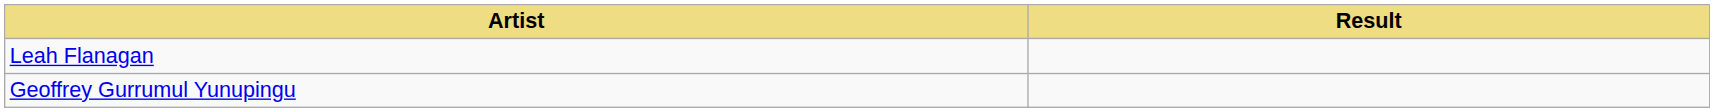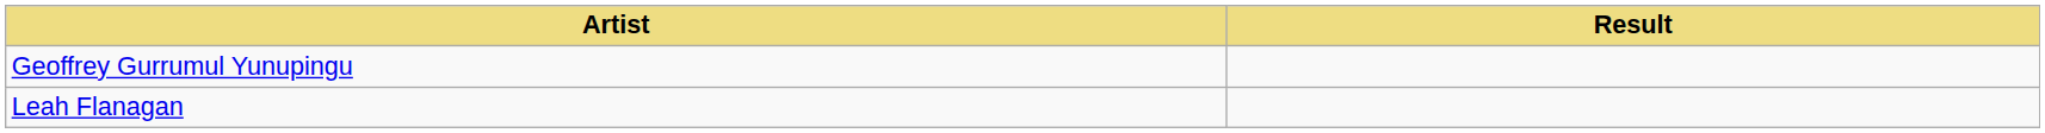rows swapped: Geoffrey Gurrumul Yunupingu <-> Leah Flanagan
